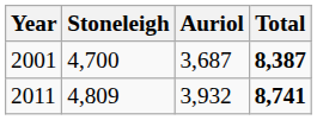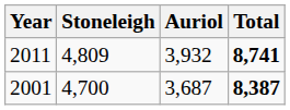rows swapped: 2001 <-> 2011
